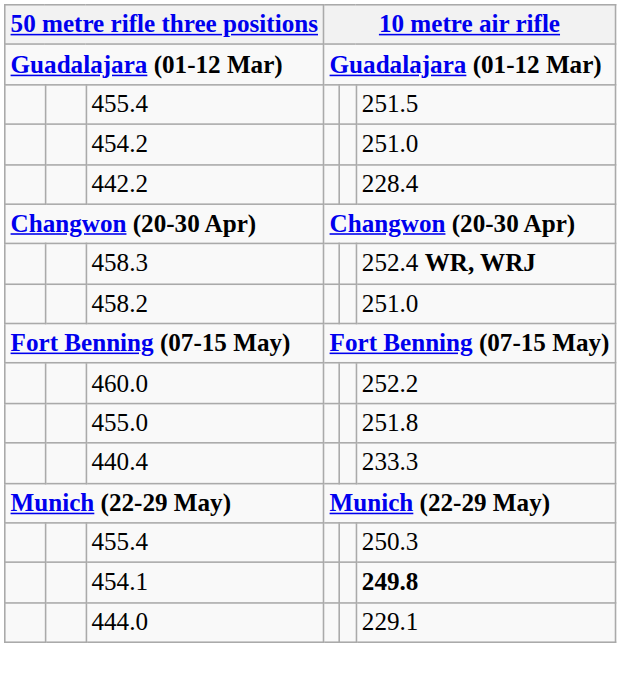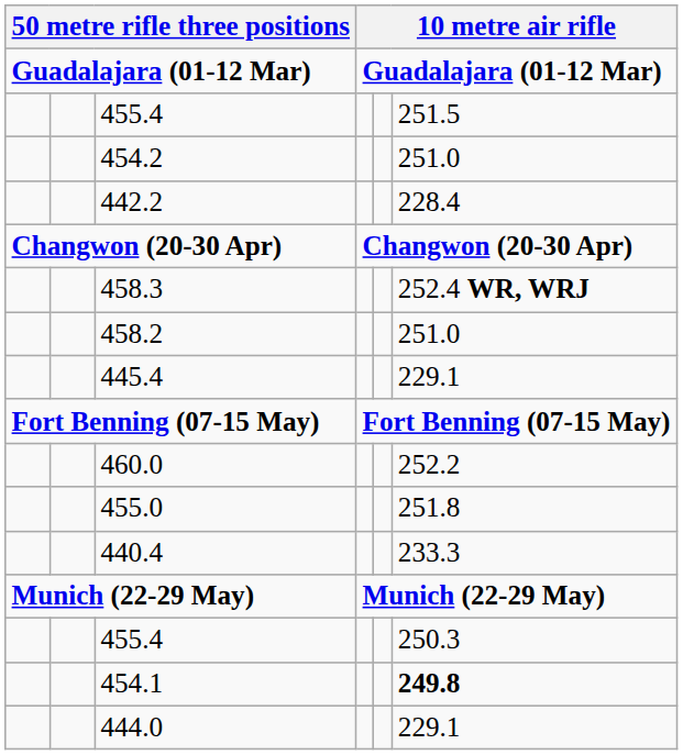+ row: 445.4 | 229.1
